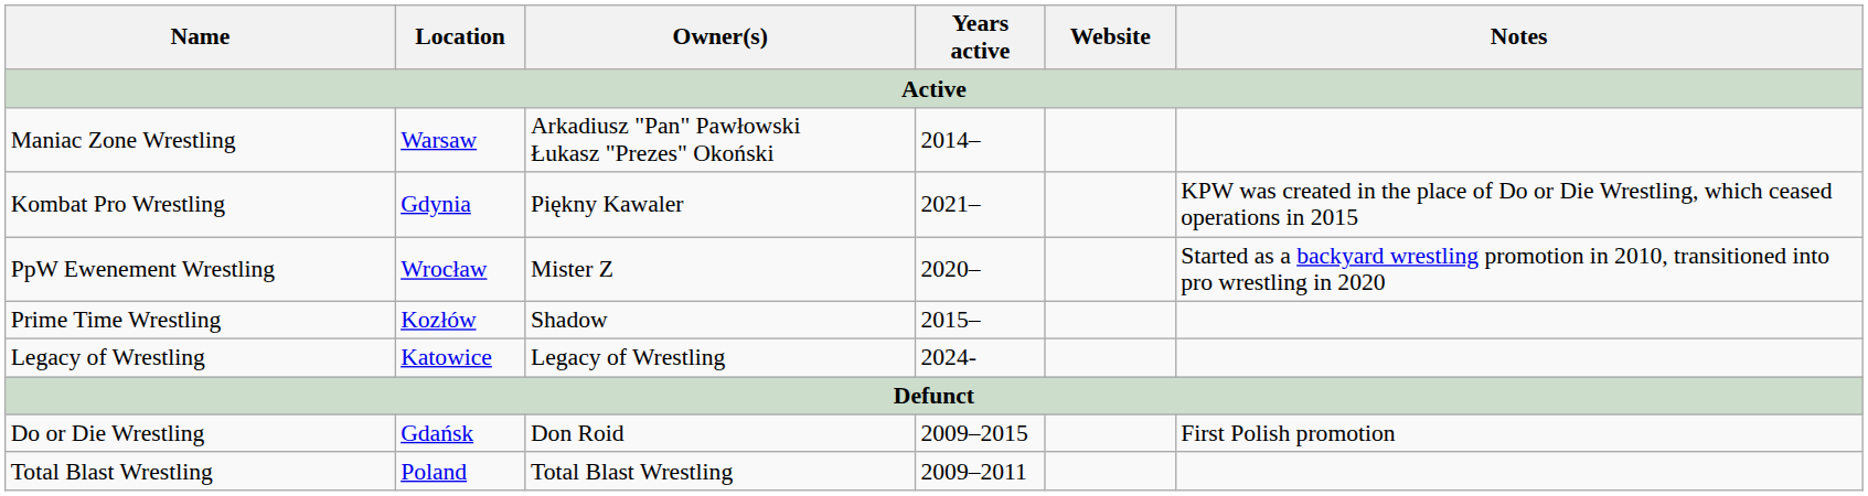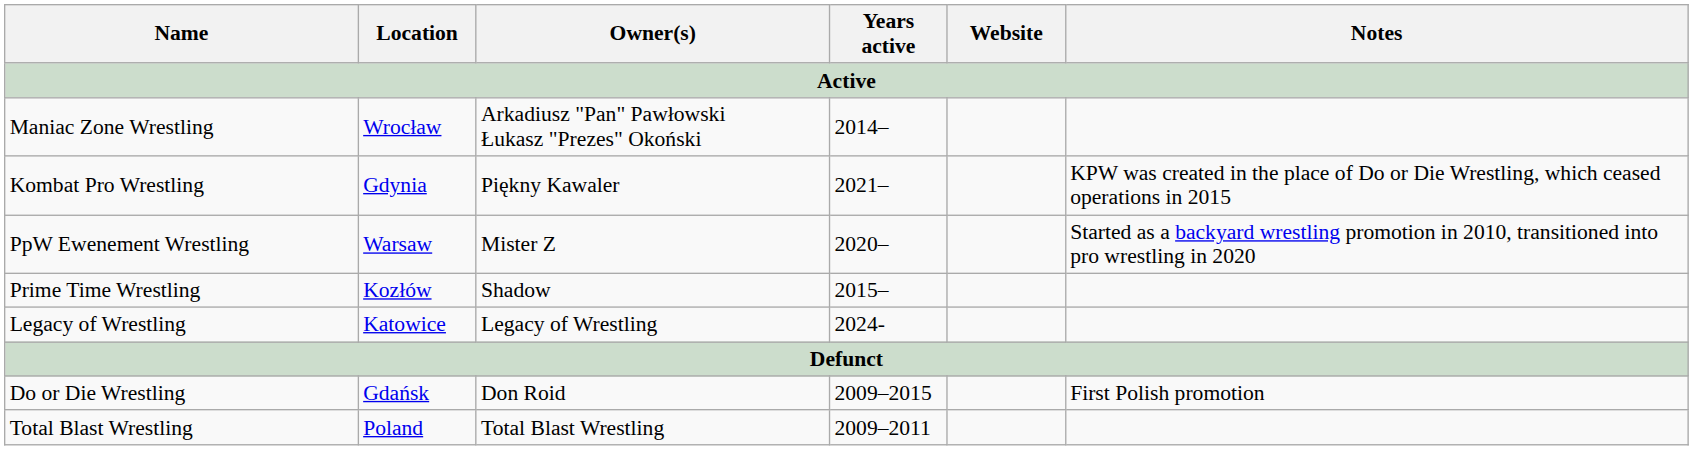Maniac Zone Wrestling | Location: Warsaw -> Wrocław
PpW Ewenement Wrestling | Location: Wrocław -> Warsaw
